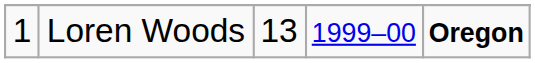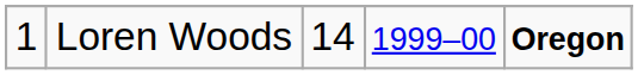Loren Woods | column 3: 13 -> 14
